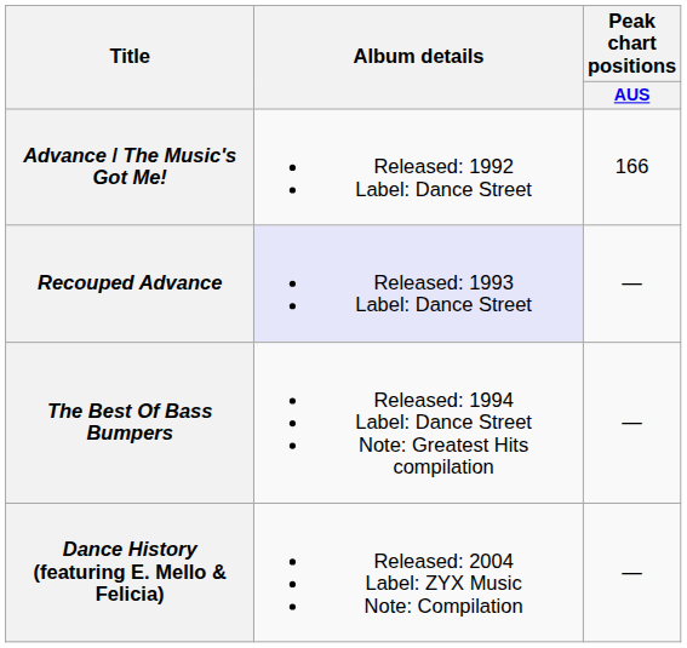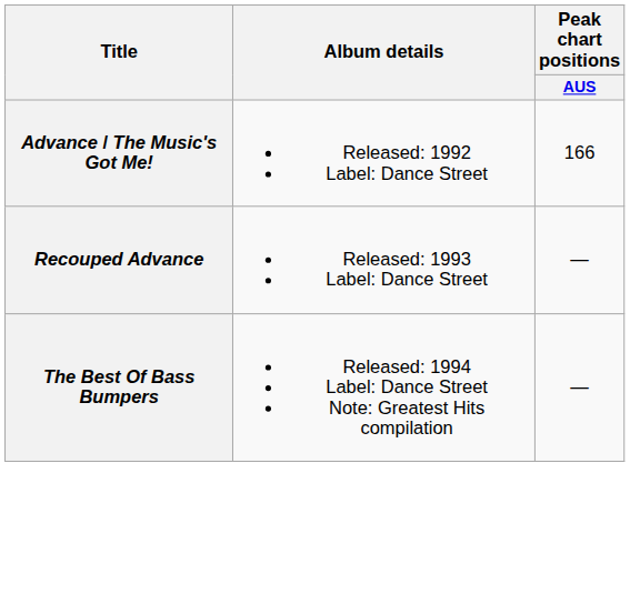Recouped Advance | Album details: lavender background -> no background
- row: Dance History (featuring E. Mello & Felicia) | Released: 2004 Label: ZYX Music Note: Compilation | —
